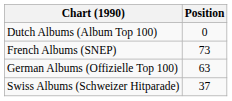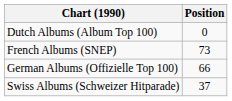German Albums (Offizielle Top 100) | Position: 63 -> 66
